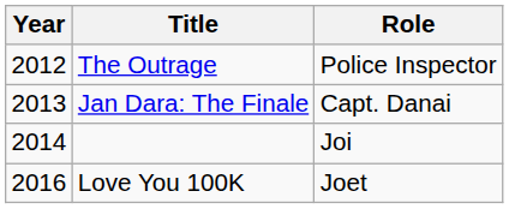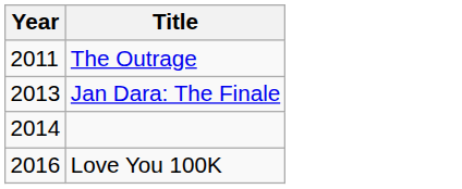- column: Role | Police Inspector | Capt. Danai | Joi | Joet
The Outrage | Year: 2012 -> 2011
